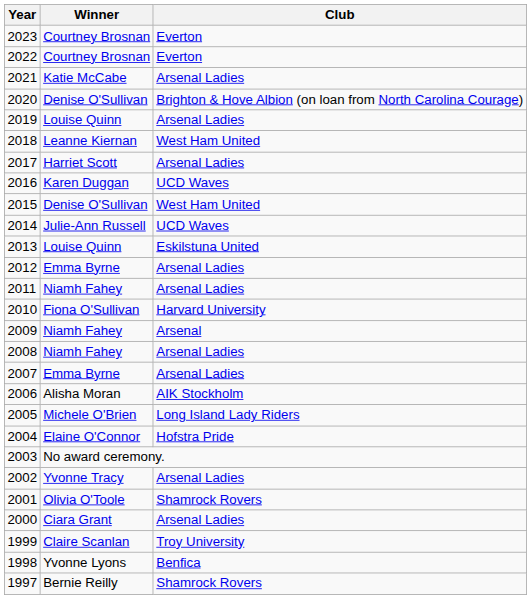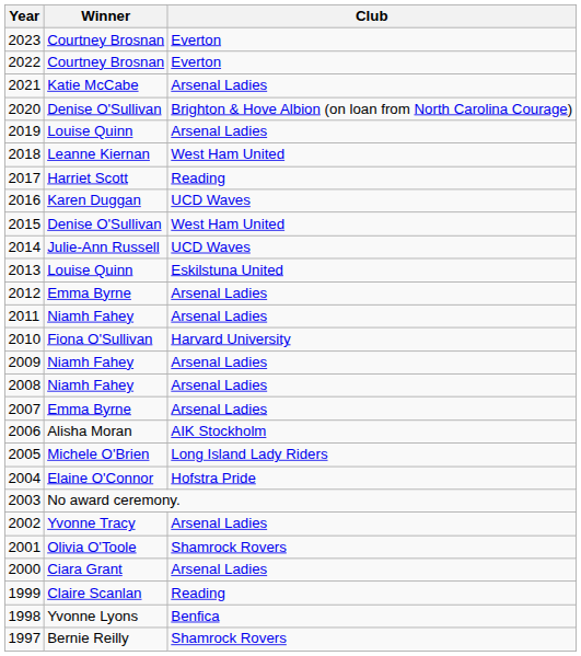2017 | Club: Arsenal Ladies -> Reading
2009 | Club: Arsenal -> Arsenal Ladies
1999 | Club: Troy University -> Reading
